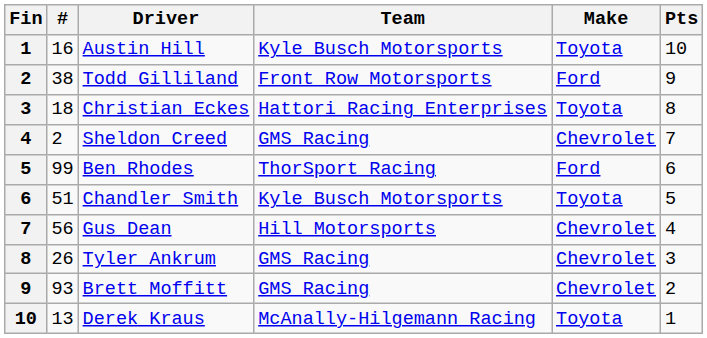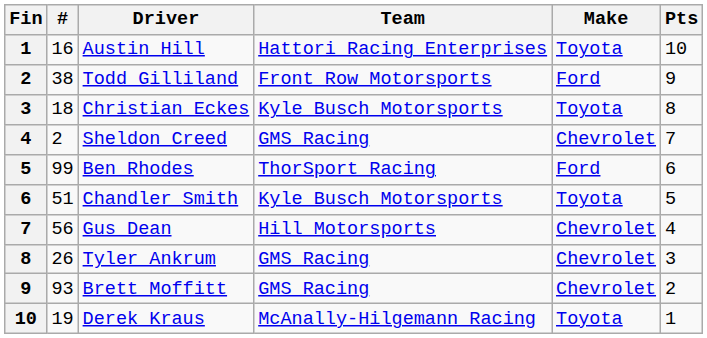Austin Hill | Team: Kyle Busch Motorsports -> Hattori Racing Enterprises
Christian Eckes | Team: Hattori Racing Enterprises -> Kyle Busch Motorsports
Derek Kraus | #: 13 -> 19
